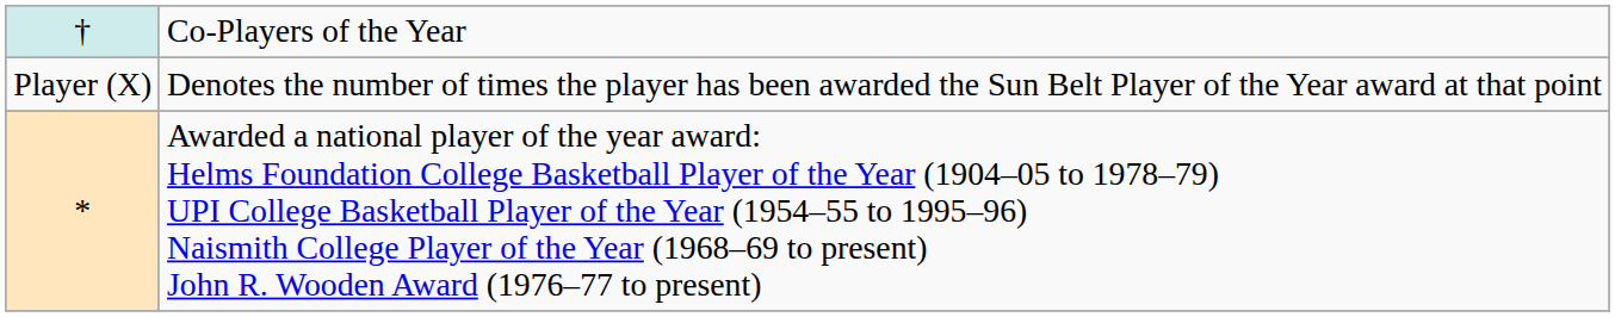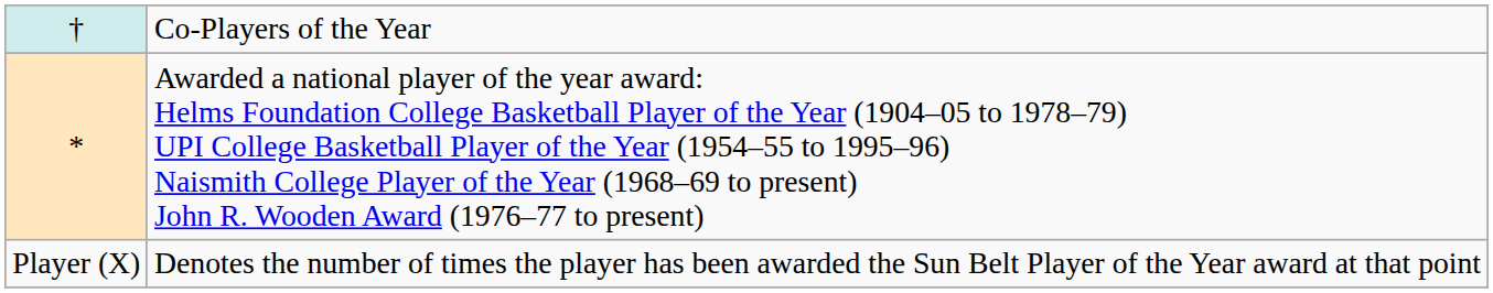rows swapped: * <-> Player (X)
